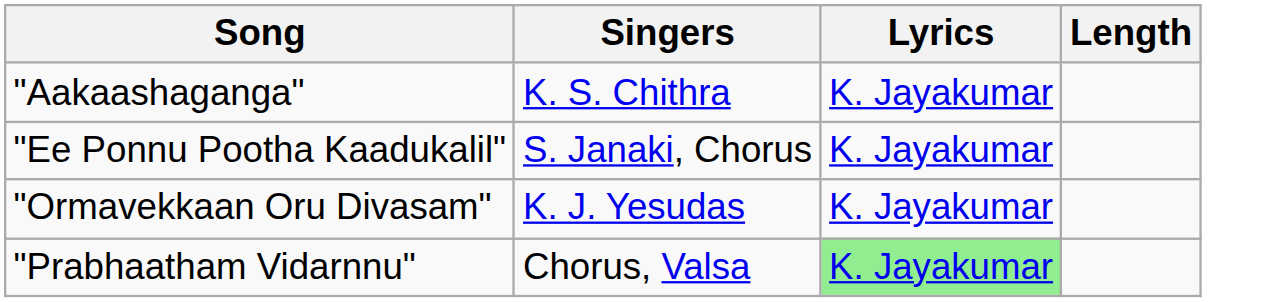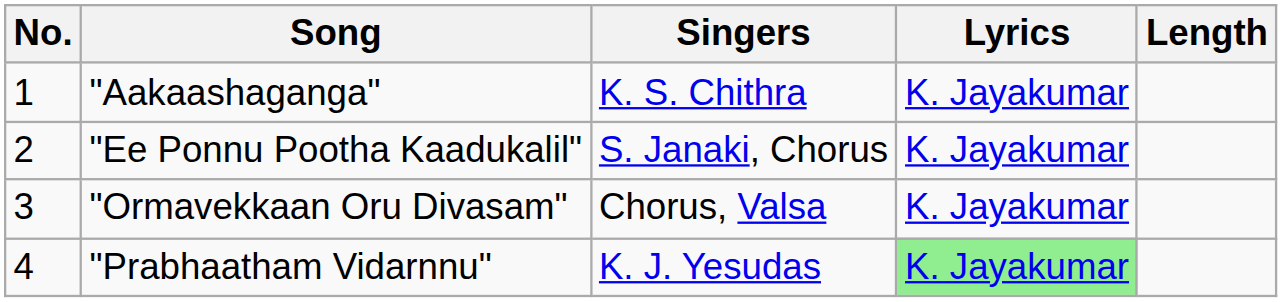+ column: No. | 1 | 2 | 3 | 4
"Ormavekkaan Oru Divasam" | Singers: K. J. Yesudas -> Chorus, Valsa
"Prabhaatham Vidarnnu" | Singers: Chorus, Valsa -> K. J. Yesudas
